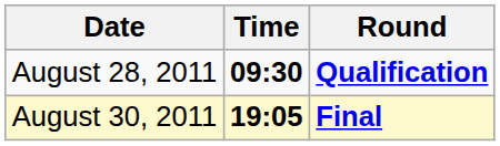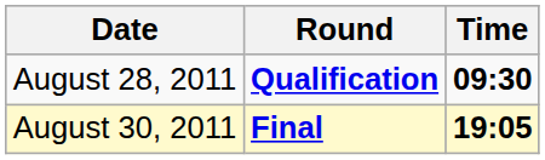columns swapped: Time <-> Round
